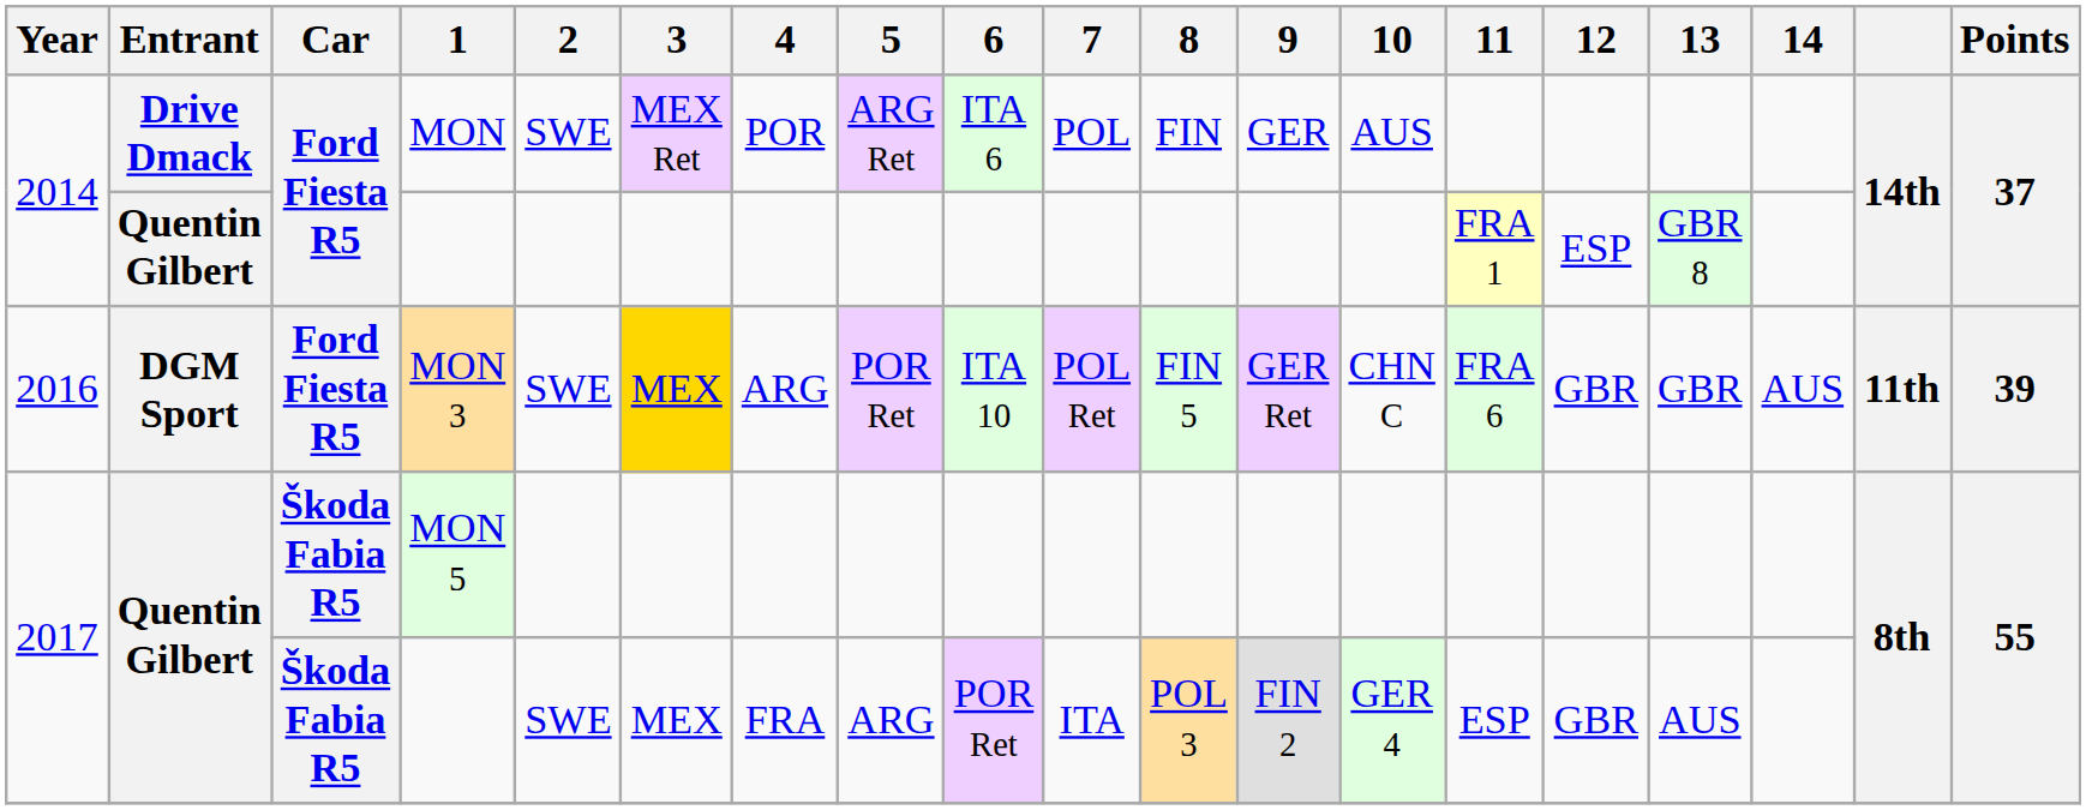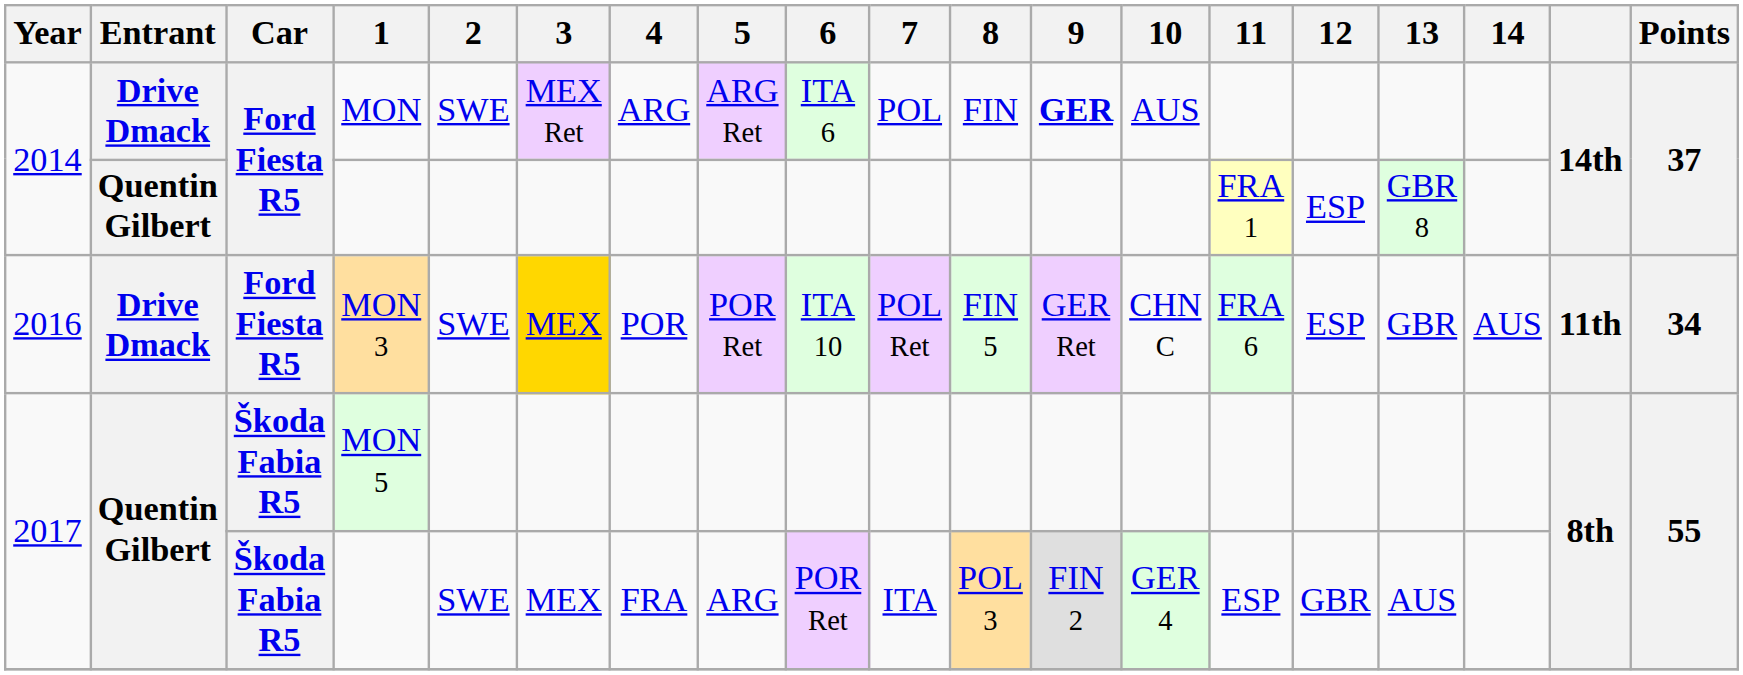MON | 4: POR -> ARG
MON | 9: normal -> bold
MON 3 | Entrant: DGM Sport -> Drive Dmack
MON 3 | 4: ARG -> POR
MON 3 | 12: GBR -> ESP
MON 3 | Points: 39 -> 34
